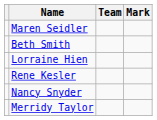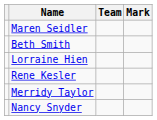rows swapped: Nancy Snyder <-> Merridy Taylor
